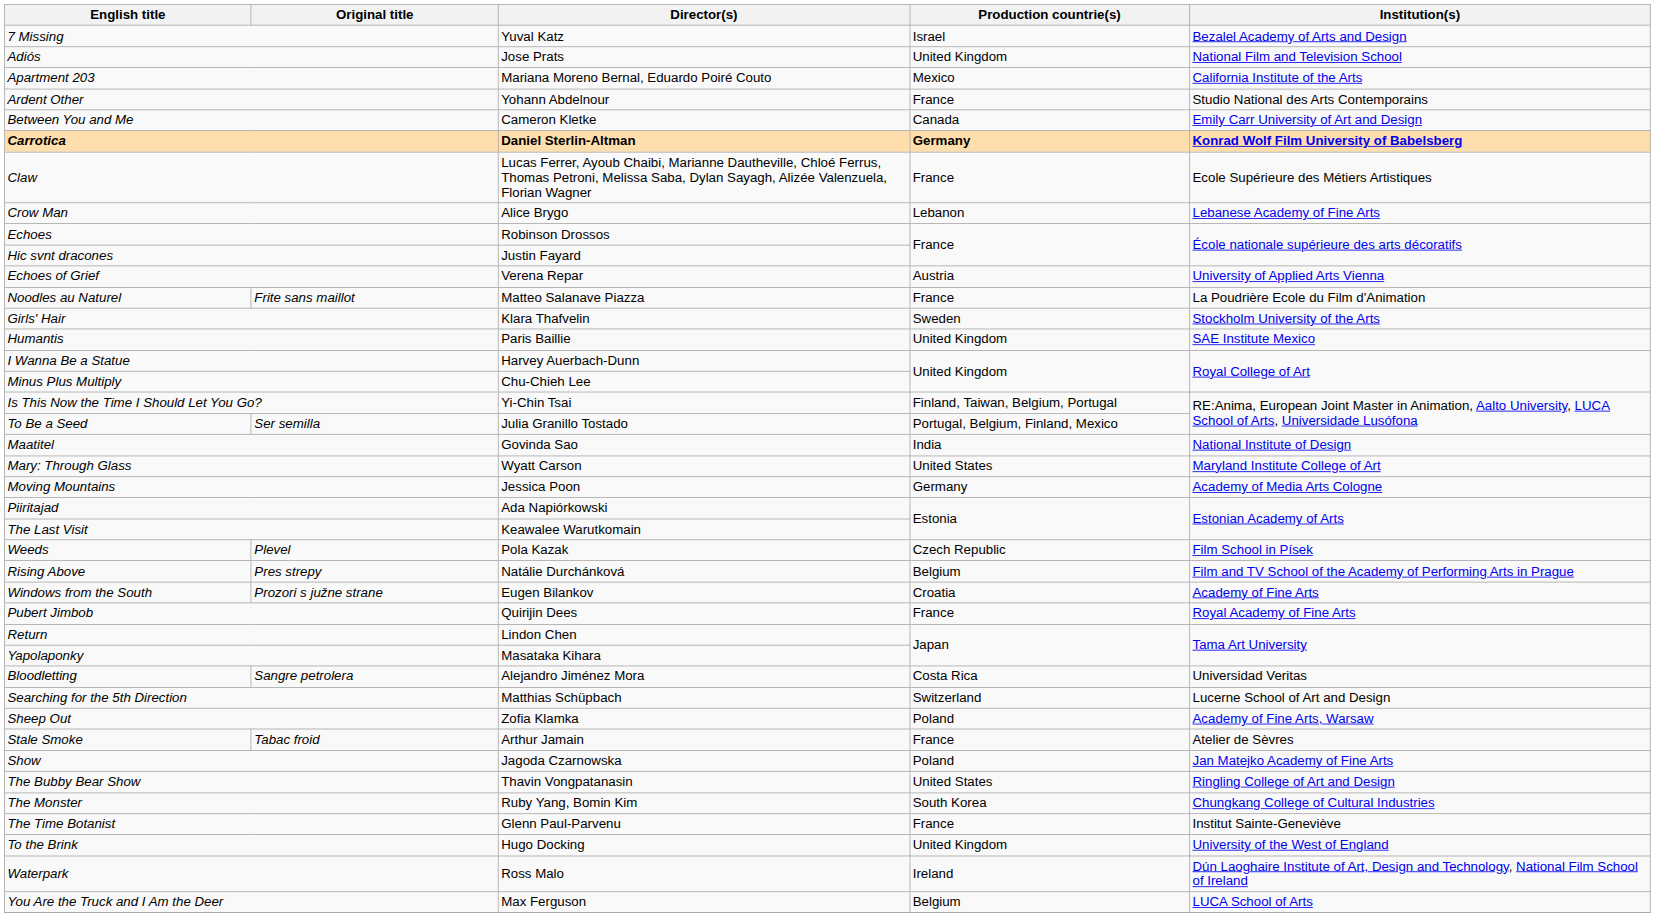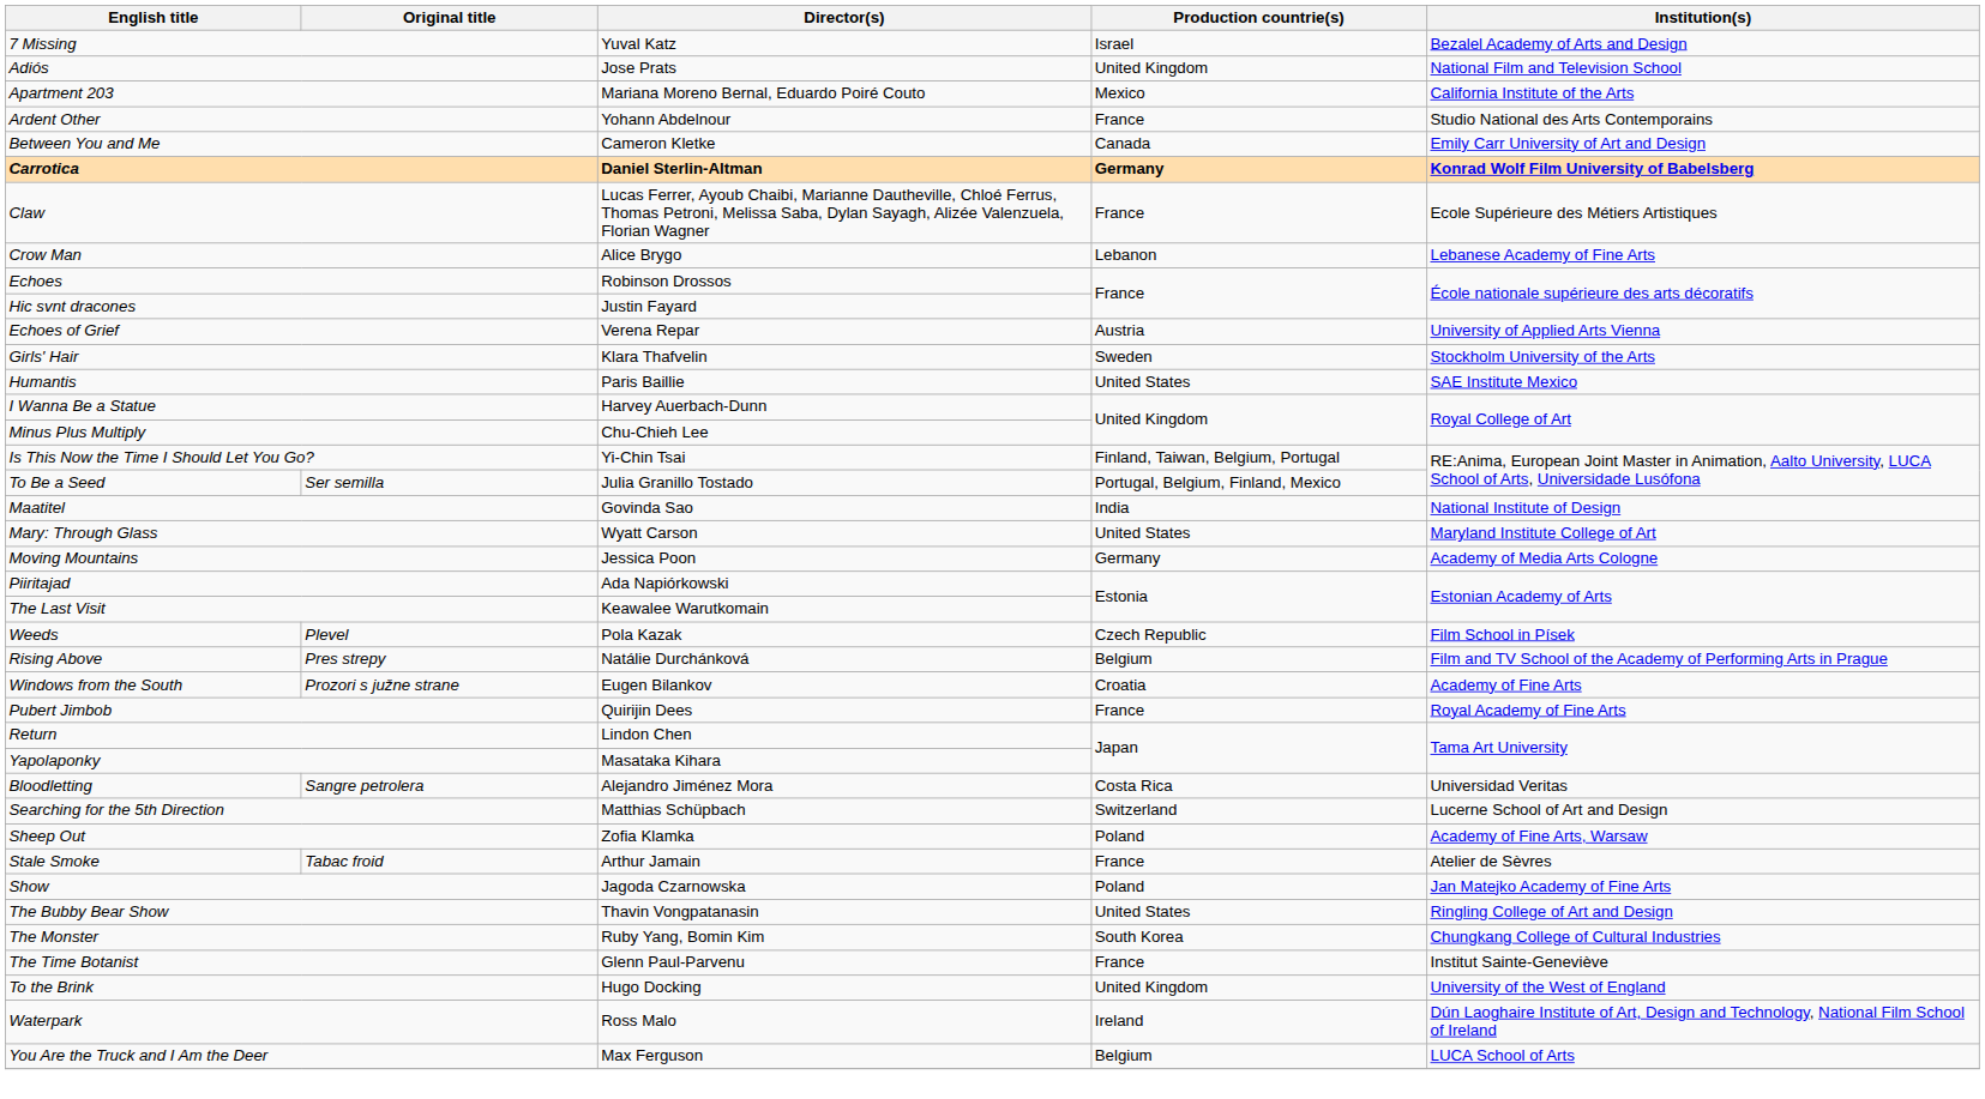- row: Noodles au Naturel | Frite sans maillot | Matteo Salanave Piazza | France | La Poudrière Ecole du Film d'Animation
Humantis | Production countrie(s): United Kingdom -> United States
